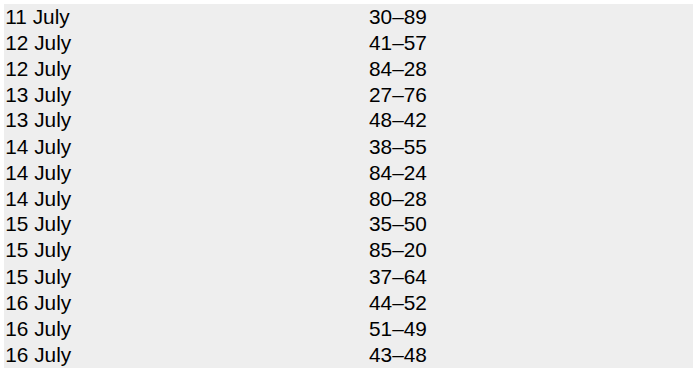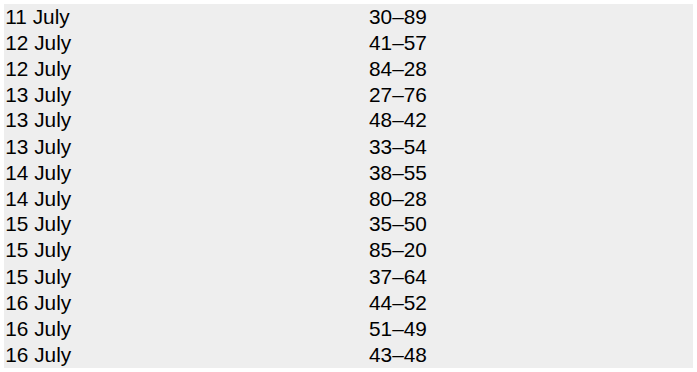+ row: 13 July | 33–54
- row: 14 July | 84–24
